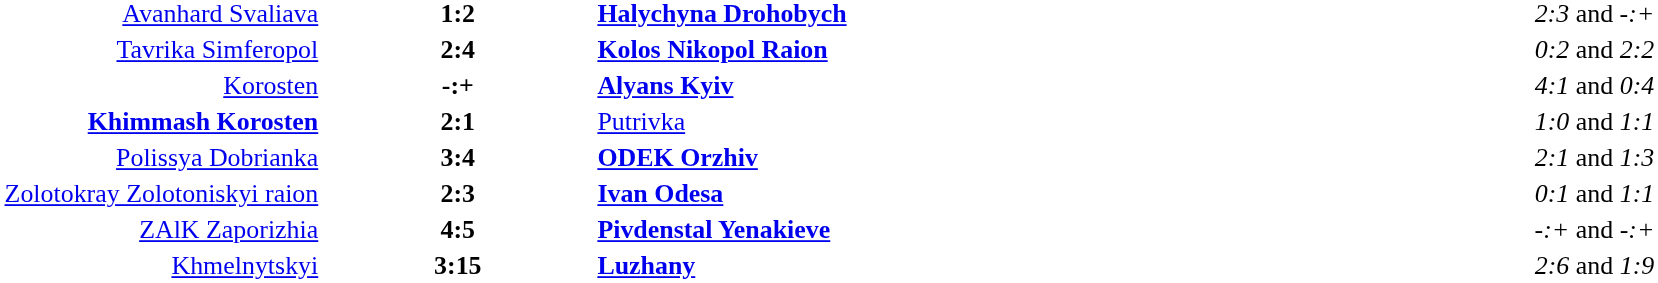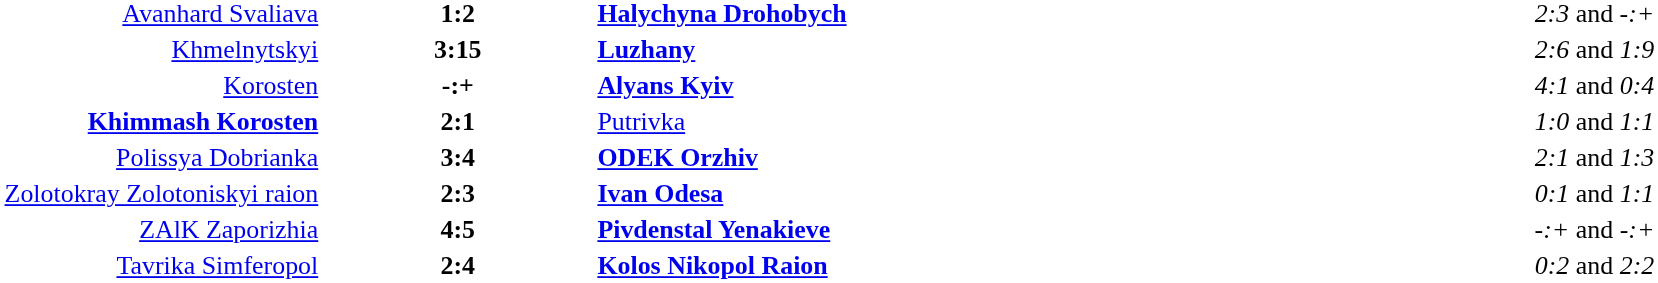rows swapped: Khmelnytskyi <-> Tavrika Simferopol
